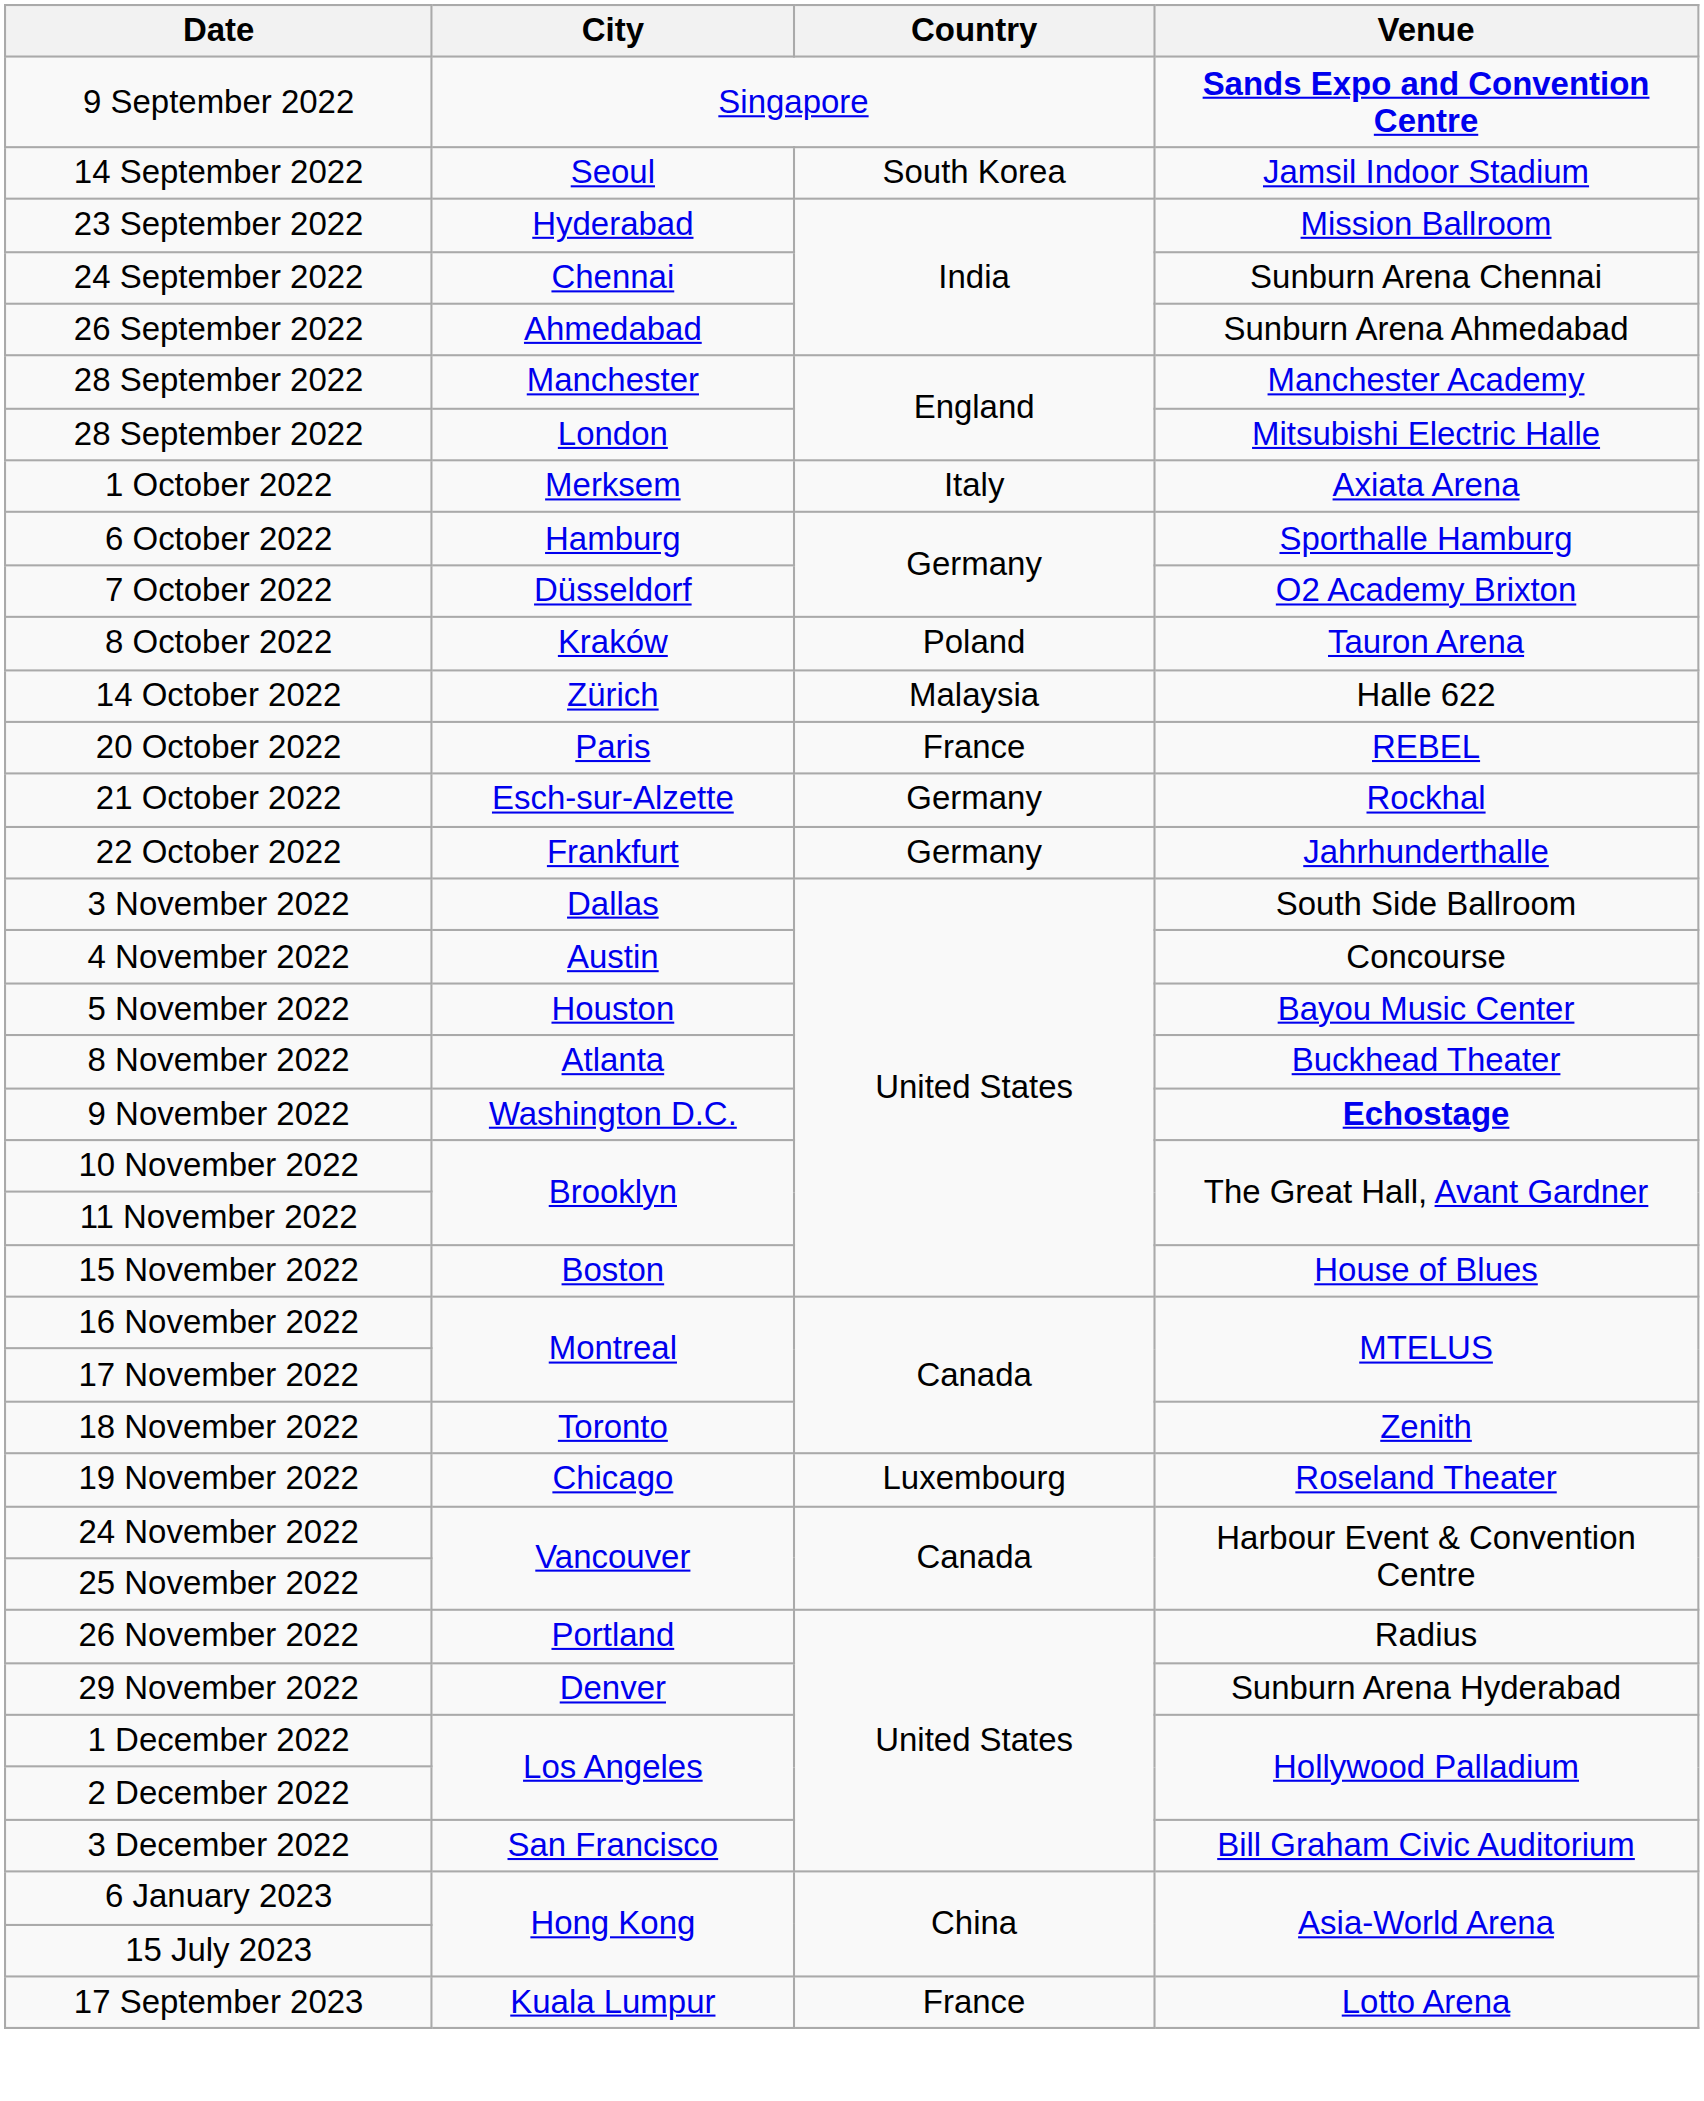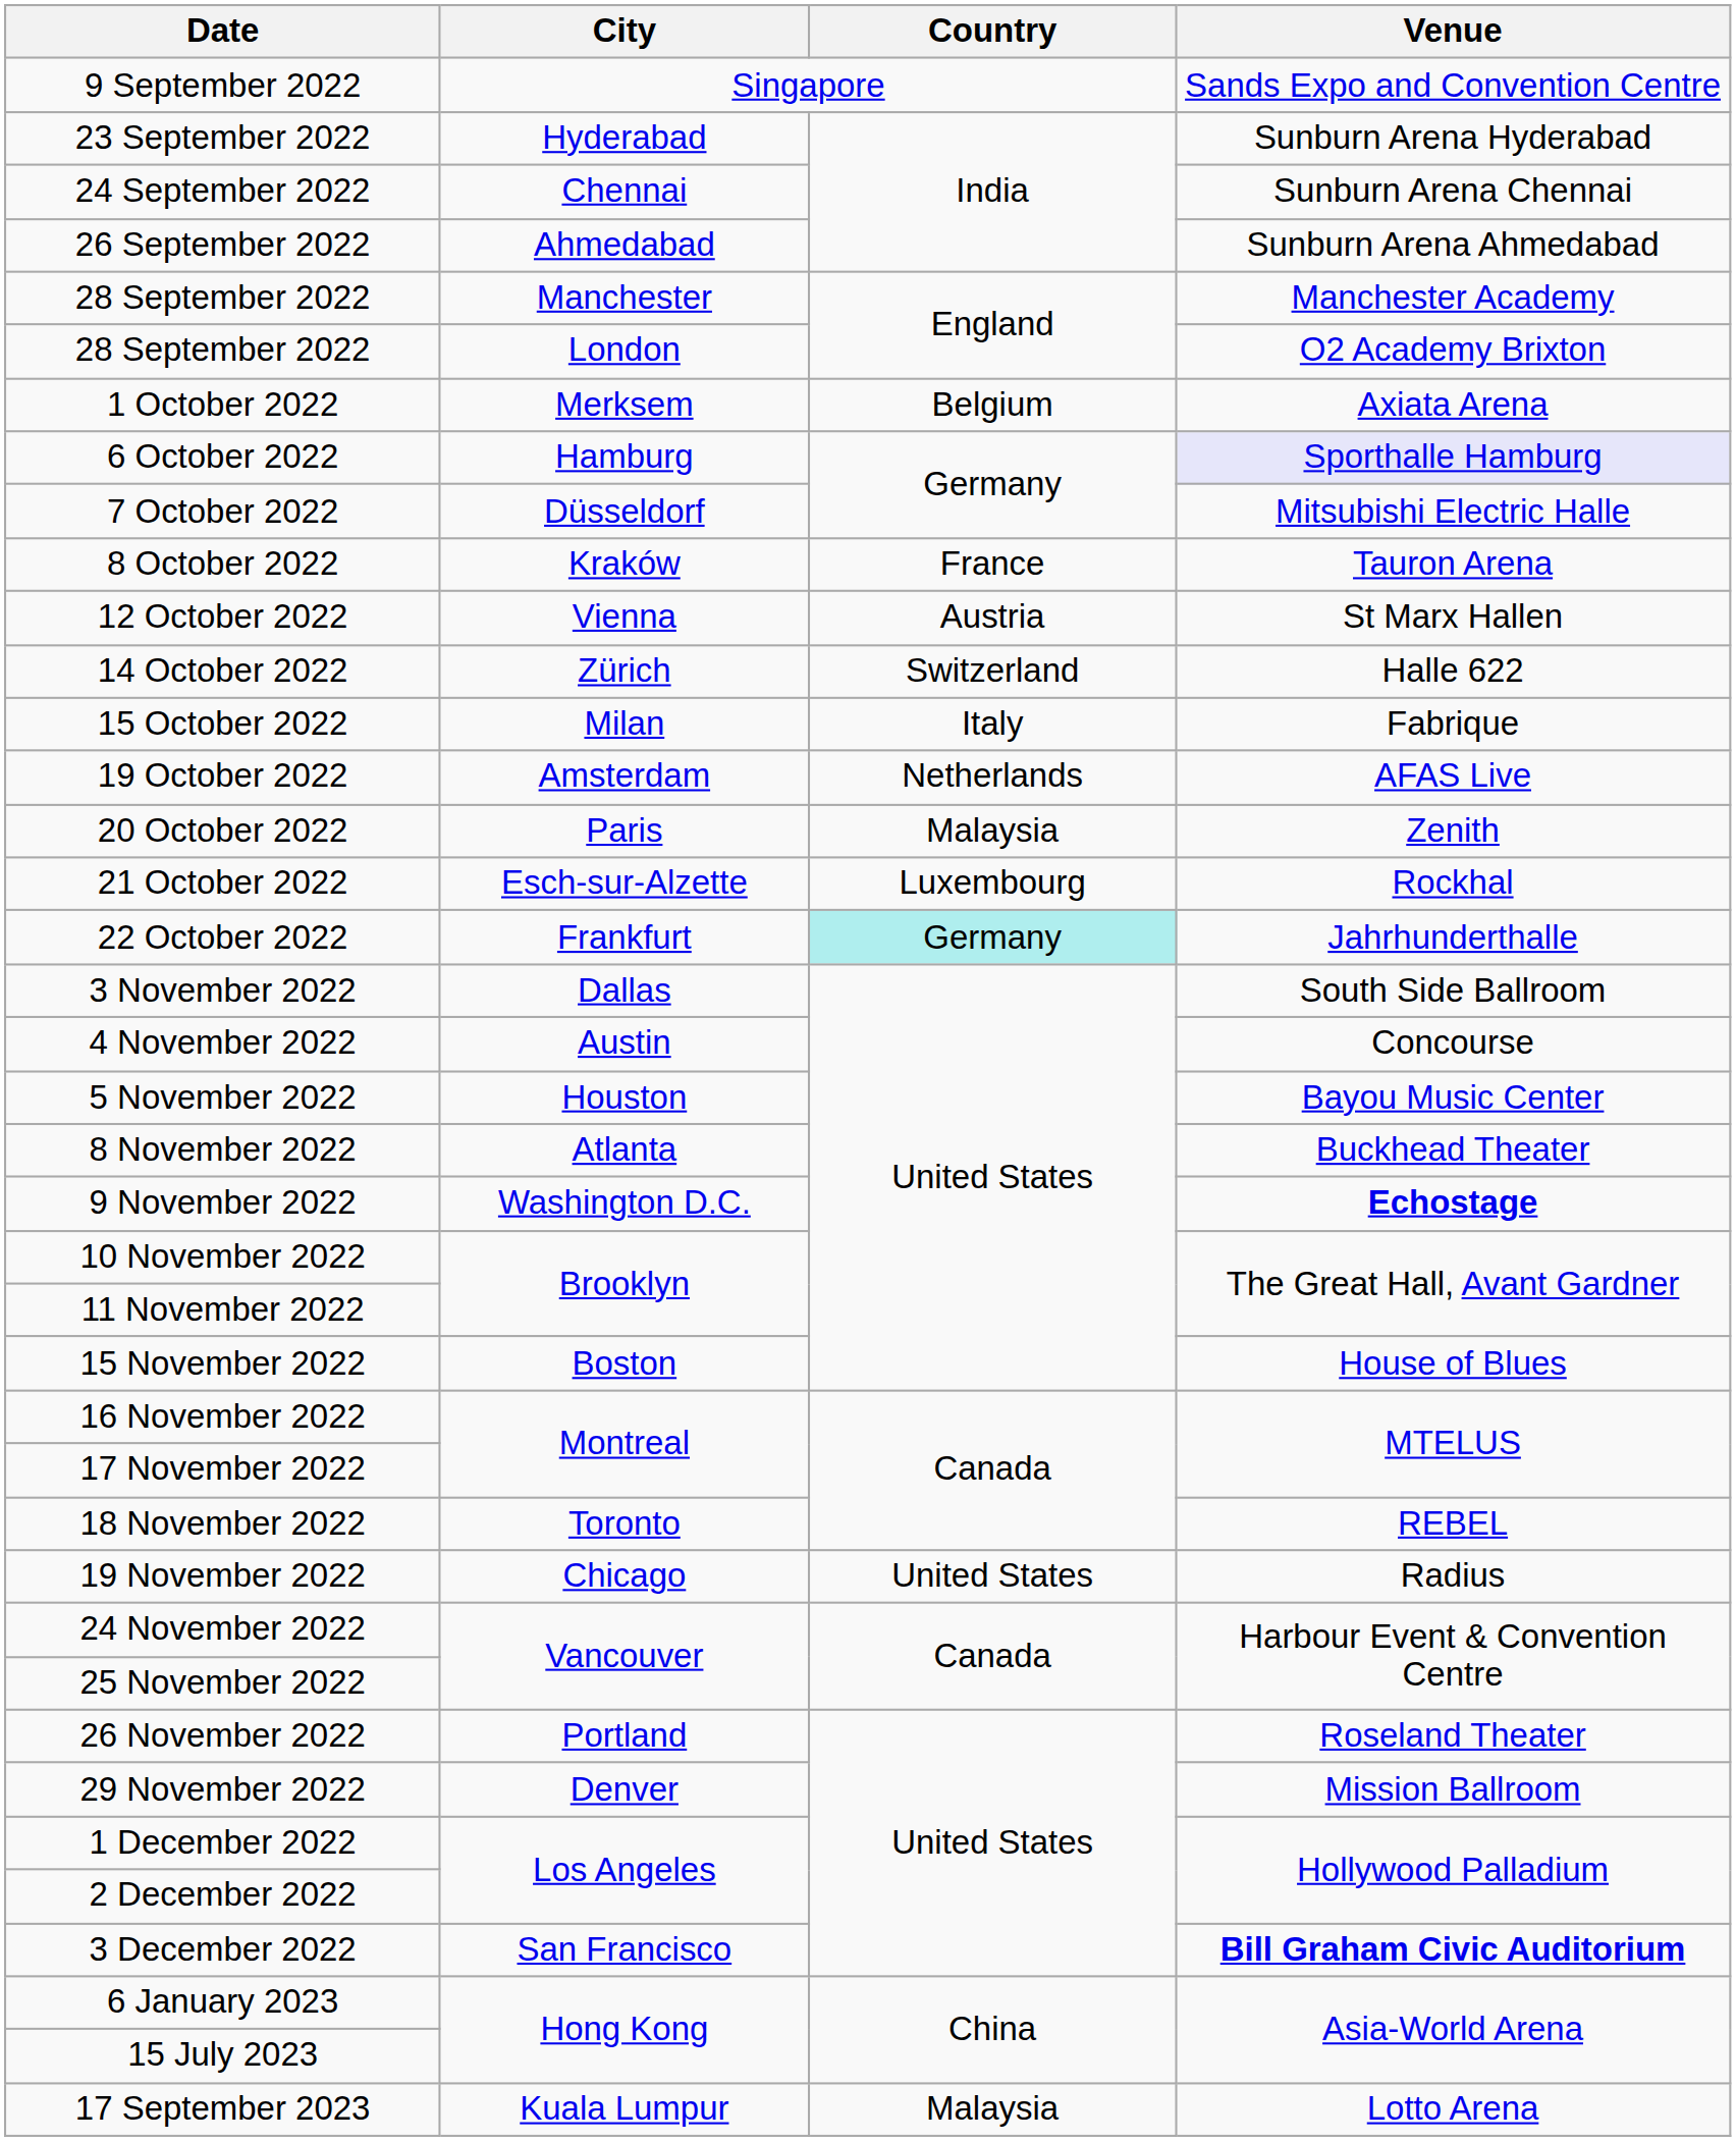9 September 2022 | Venue: bold -> normal
- row: 14 September 2022 | Seoul | South Korea | Jamsil Indoor Stadium
23 September 2022 | Venue: Mission Ballroom -> Sunburn Arena Hyderabad
28 September 2022 / London | Venue: Mitsubishi Electric Halle -> O2 Academy Brixton
1 October 2022 | Country: Italy -> Belgium
6 October 2022 | Venue: no background -> lavender background
7 October 2022 | Venue: O2 Academy Brixton -> Mitsubishi Electric Halle
8 October 2022 | Country: Poland -> France
+ row: 12 October 2022 | Vienna | Austria | St Marx Hallen
14 October 2022 | Country: Malaysia -> Switzerland
+ row: 15 October 2022 | Milan | Italy | Fabrique
+ row: 19 October 2022 | Amsterdam | Netherlands | AFAS Live
20 October 2022 | Country: France -> Malaysia
20 October 2022 | Venue: REBEL -> Zenith
21 October 2022 | Country: Germany -> Luxembourg
22 October 2022 | Country: no background -> paleturquoise background
18 November 2022 | Venue: Zenith -> REBEL
19 November 2022 | Country: Luxembourg -> United States
19 November 2022 | Venue: Roseland Theater -> Radius
26 November 2022 | Venue: Radius -> Roseland Theater
29 November 2022 | Venue: Sunburn Arena Hyderabad -> Mission Ballroom
3 December 2022 | Venue: normal -> bold
17 September 2023 | Country: France -> Malaysia
